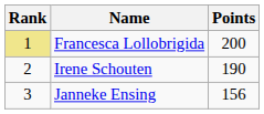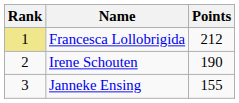Francesca Lollobrigida | Points: 200 -> 212
Janneke Ensing | Points: 156 -> 155
